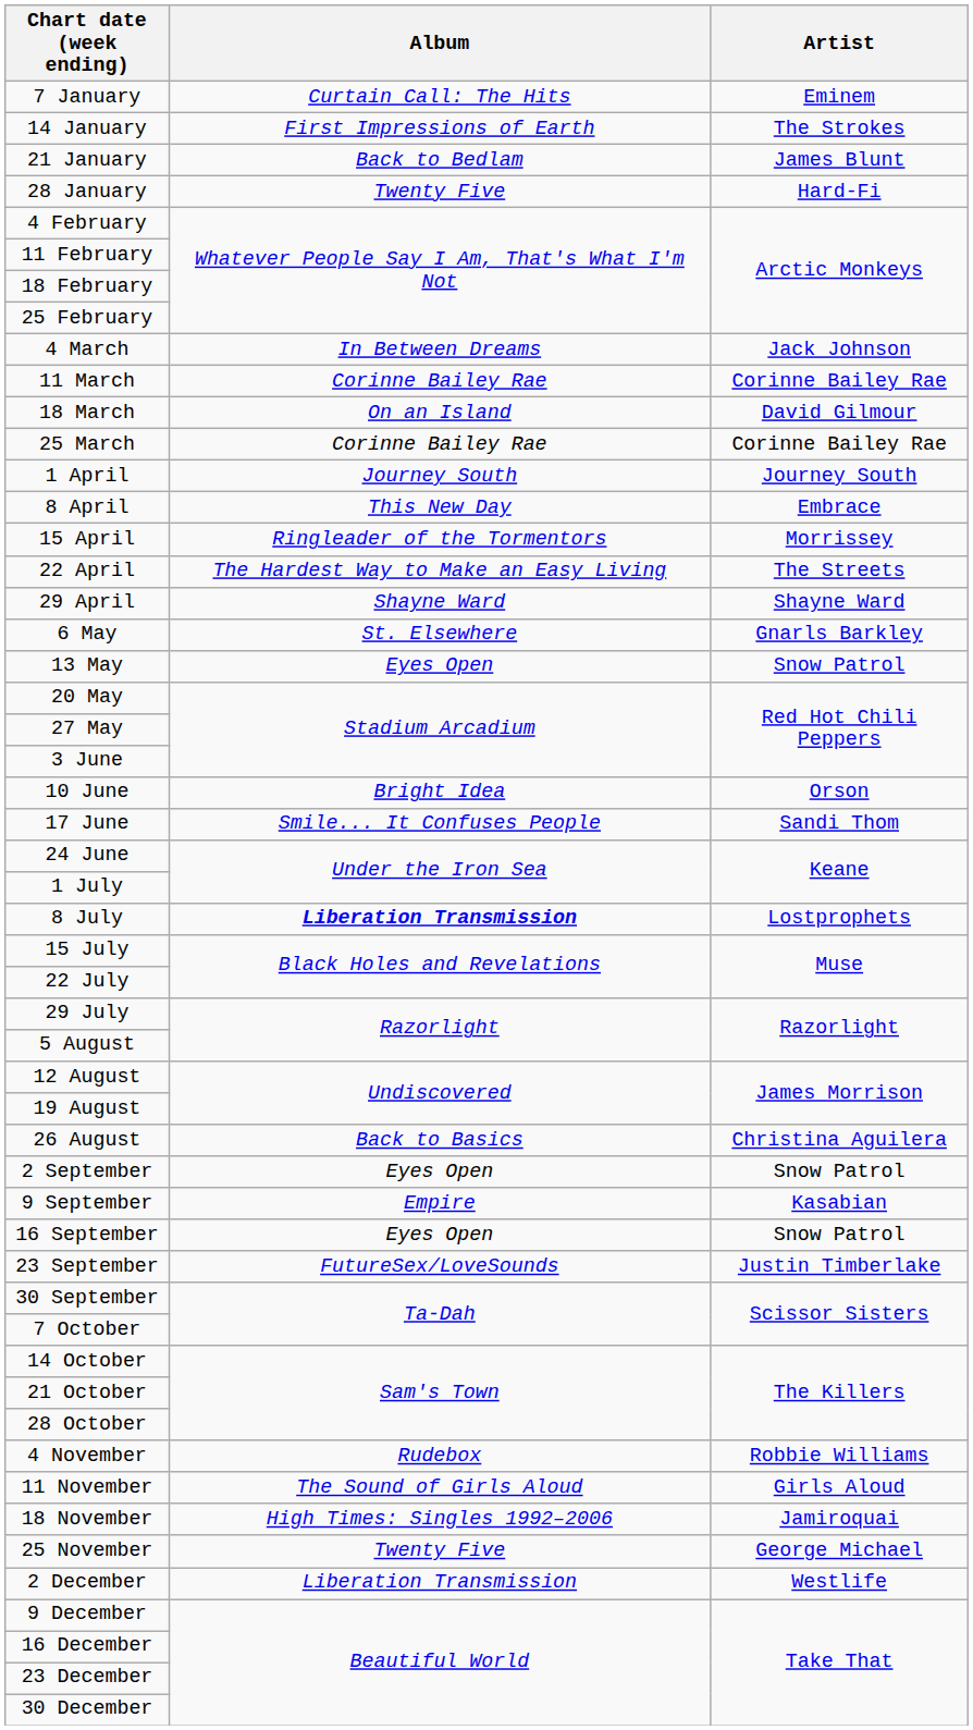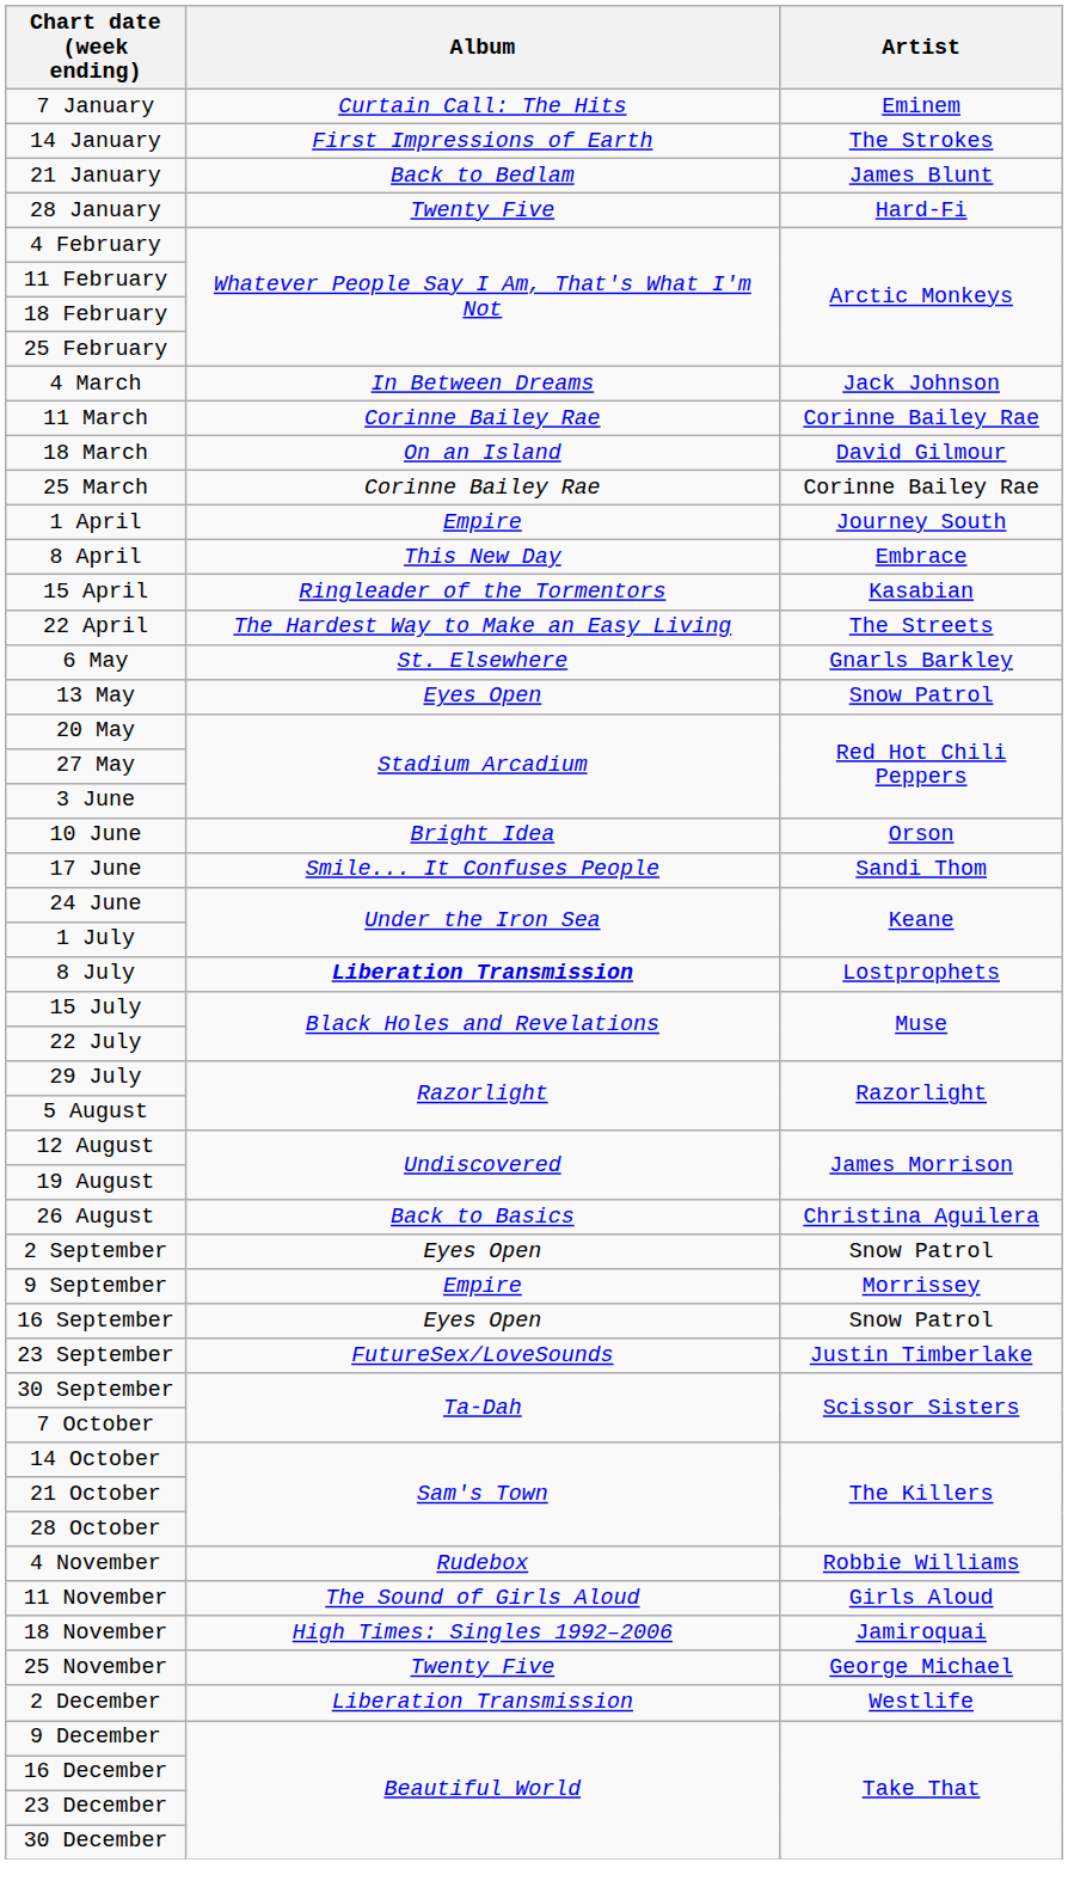1 April | Album: Journey South -> Empire
15 April | Artist: Morrissey -> Kasabian
- row: 29 April | Shayne Ward | Shayne Ward
9 September | Artist: Kasabian -> Morrissey
